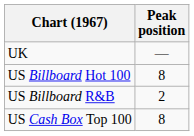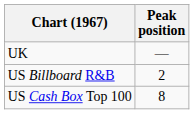- row: US Billboard Hot 100 | 8
